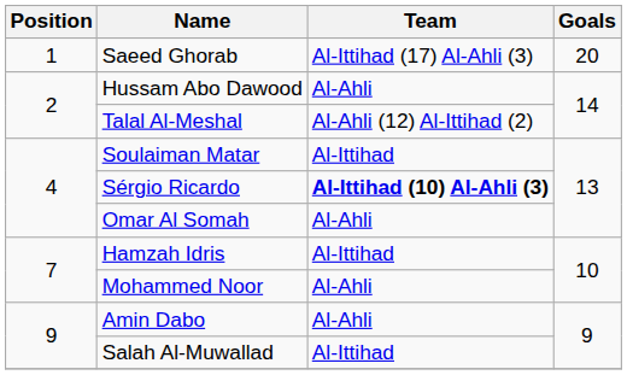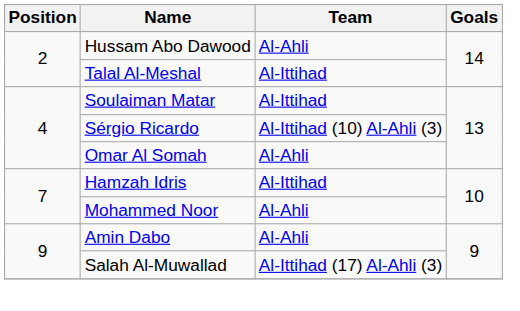- row: 1 | Saeed Ghorab | Al-Ittihad (17) Al-Ahli (3) | 20
Talal Al-Meshal | Team: Al-Ahli (12) Al-Ittihad (2) -> Al-Ittihad
Sérgio Ricardo | Team: bold -> normal
Salah Al-Muwallad | Team: Al-Ittihad -> Al-Ittihad (17) Al-Ahli (3)
